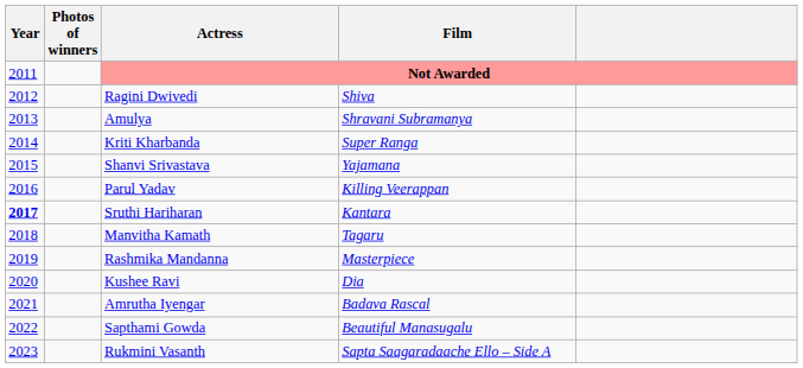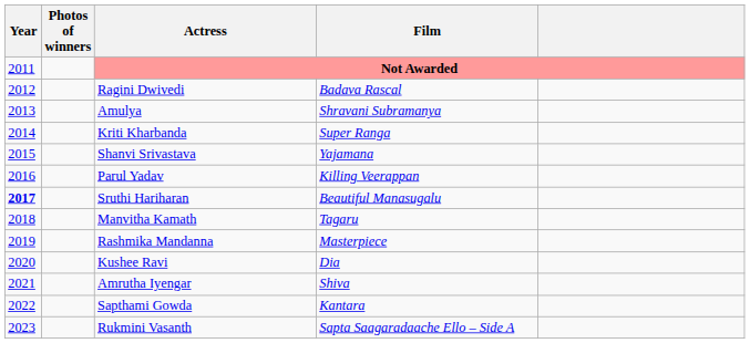Ragini Dwivedi | Film: Shiva -> Badava Rascal
Sruthi Hariharan | Film: Kantara -> Beautiful Manasugalu
Amrutha Iyengar | Film: Badava Rascal -> Shiva
Sapthami Gowda | Film: Beautiful Manasugalu -> Kantara
